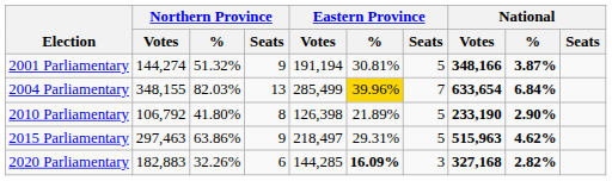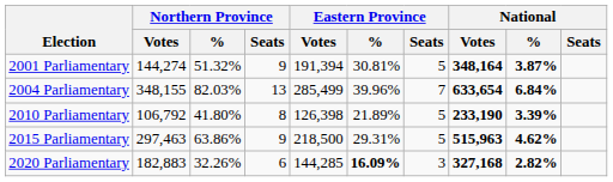2001 Parliamentary | Eastern Province / Votes: 191,194 -> 191,394
2001 Parliamentary | National / Votes: 348,166 -> 348,164
2004 Parliamentary | Eastern Province / %: gold background -> no background
2010 Parliamentary | National / %: 2.90% -> 3.39%
2015 Parliamentary | Eastern Province / Votes: 218,497 -> 218,500
